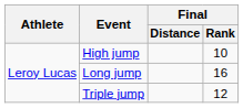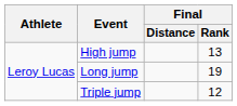High jump | Final / Rank: 10 -> 13
Long jump | Final / Rank: 16 -> 19
